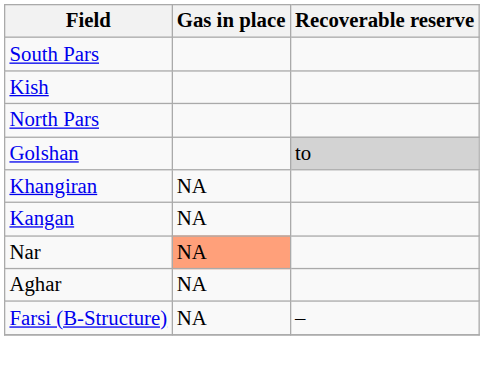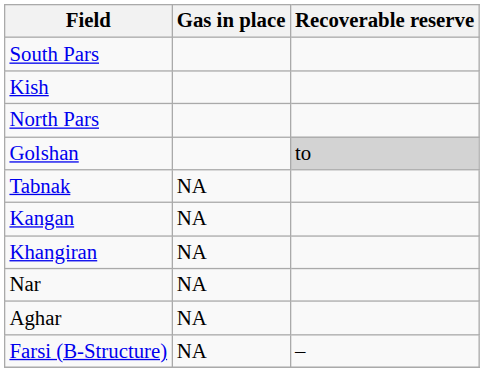+ row: Tabnak | NA
rows swapped: Kangan <-> Khangiran
Nar | Gas in place: lightsalmon background -> no background
